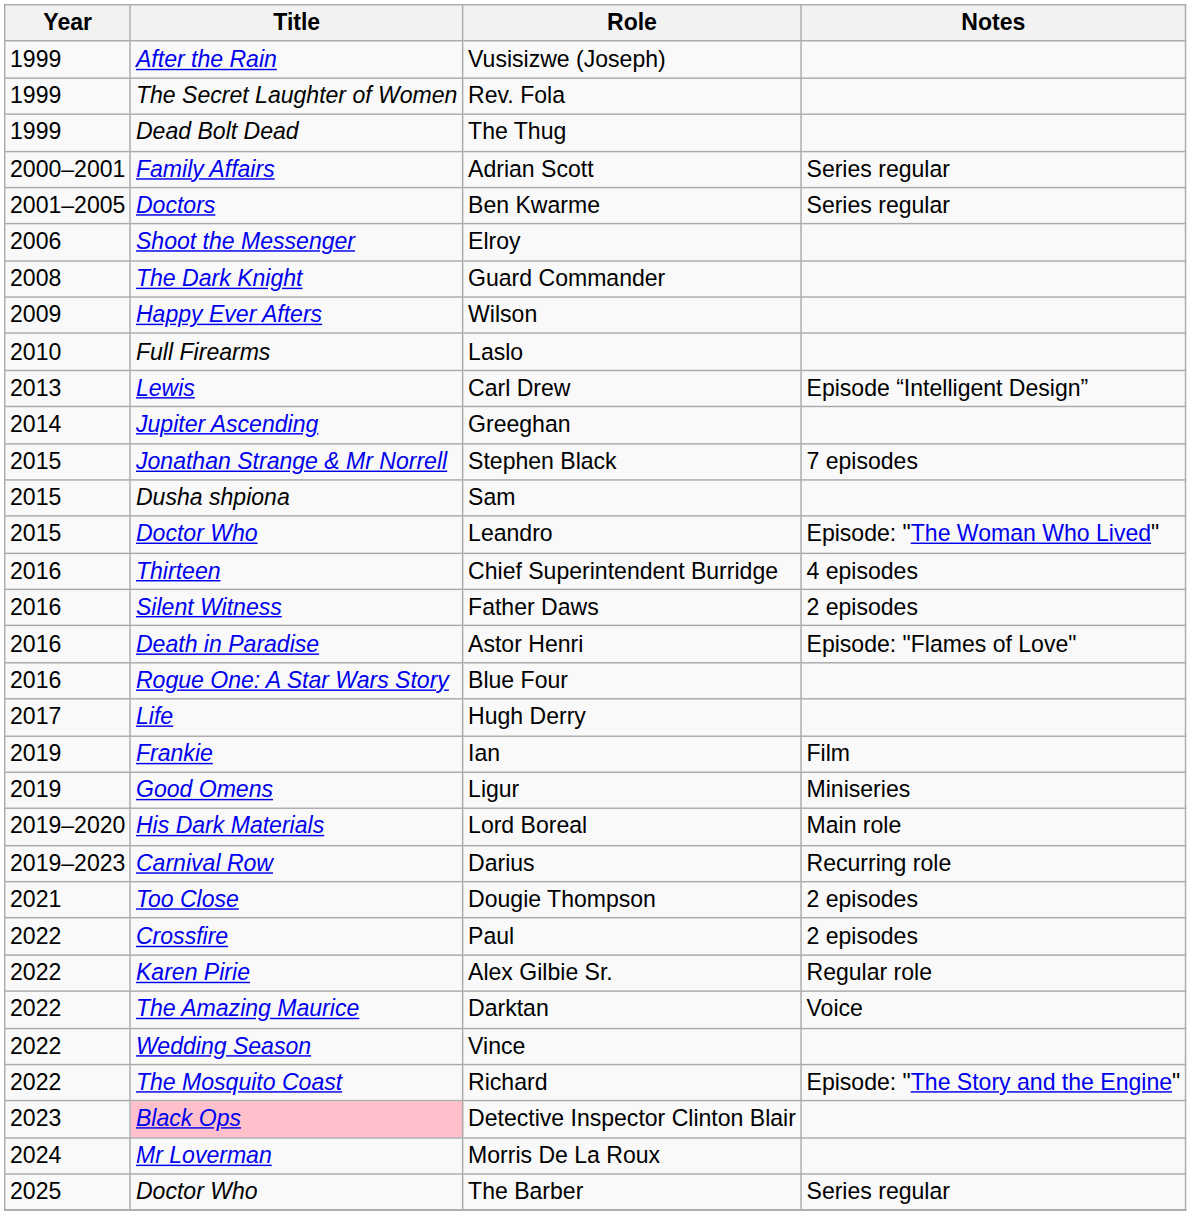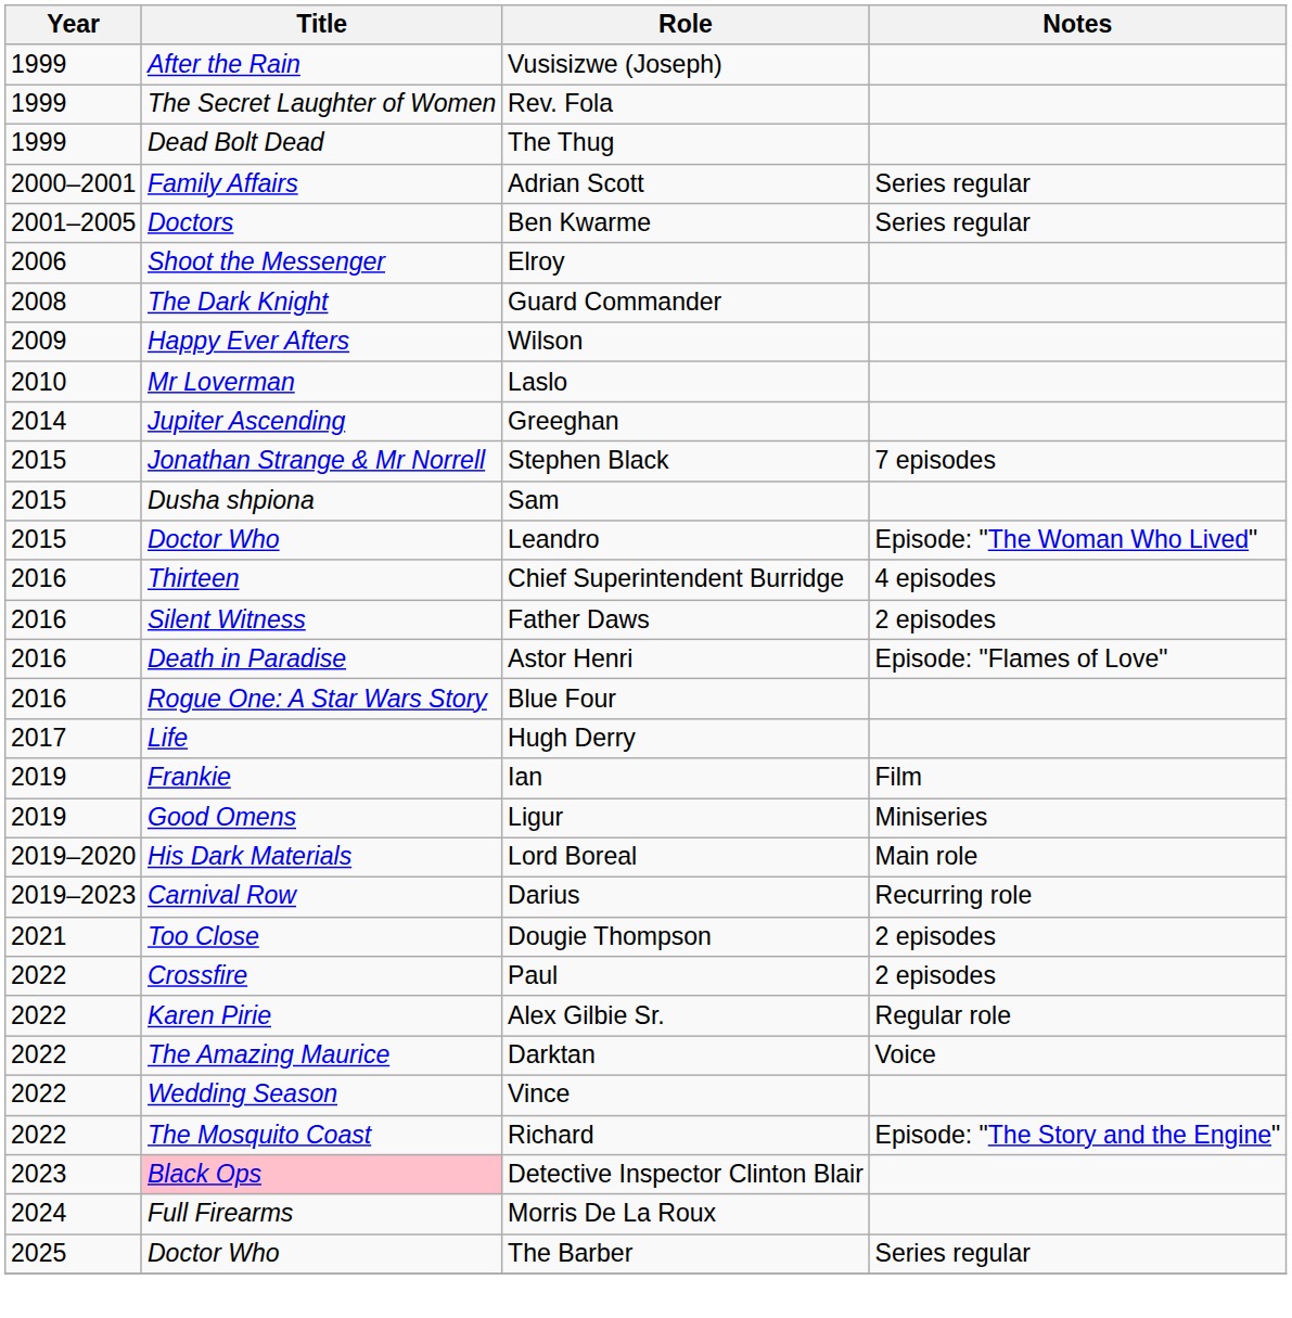Laslo | Title: Full Firearms -> Mr Loverman
- row: 2013 | Lewis | Carl Drew | Episode “Intelligent Design”
Morris De La Roux | Title: Mr Loverman -> Full Firearms
